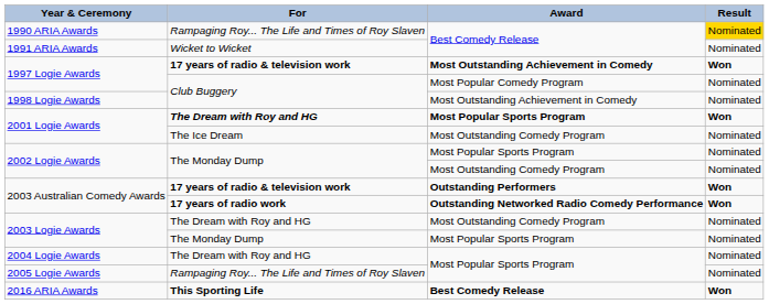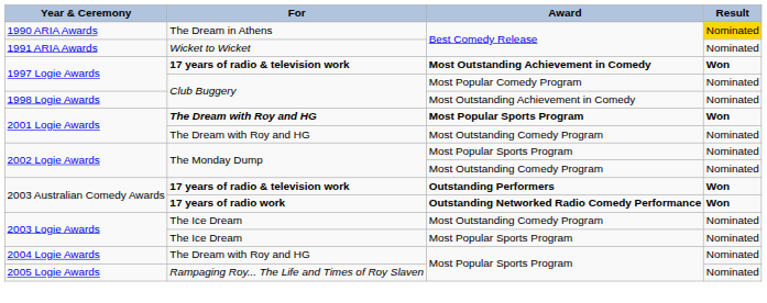1990 ARIA Awards | For: Rampaging Roy... The Life and Times of Roy Slaven -> The Dream in Athens
2001 Logie Awards / Most Outstanding Comedy Program | For: The Ice Dream -> The Dream with Roy and HG
2003 Logie Awards / Most Outstanding Comedy Program | For: The Dream with Roy and HG -> The Ice Dream
2003 Logie Awards / Most Popular Sports Program | For: The Monday Dump -> The Ice Dream
- row: 2016 ARIA Awards | This Sporting Life | Best Comedy Release | Won
